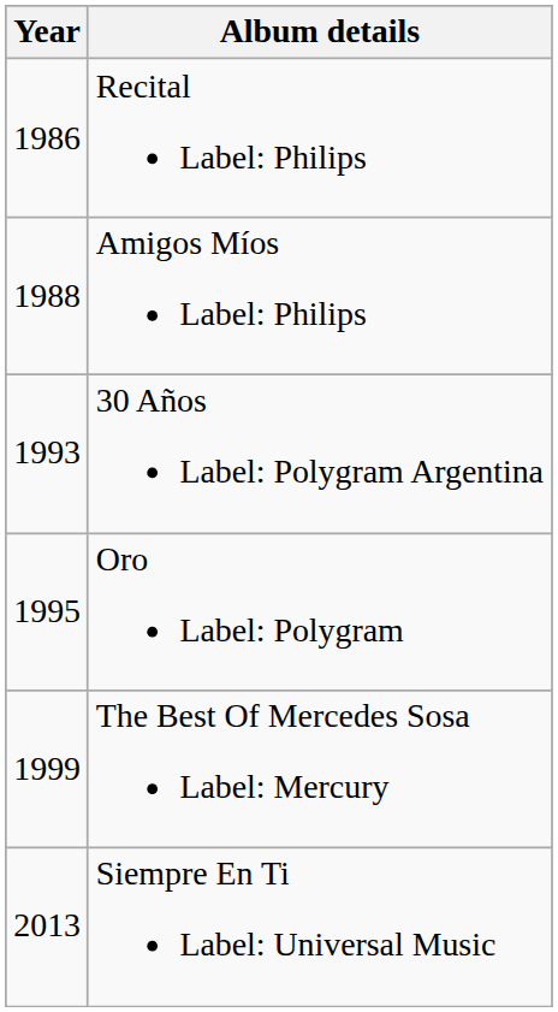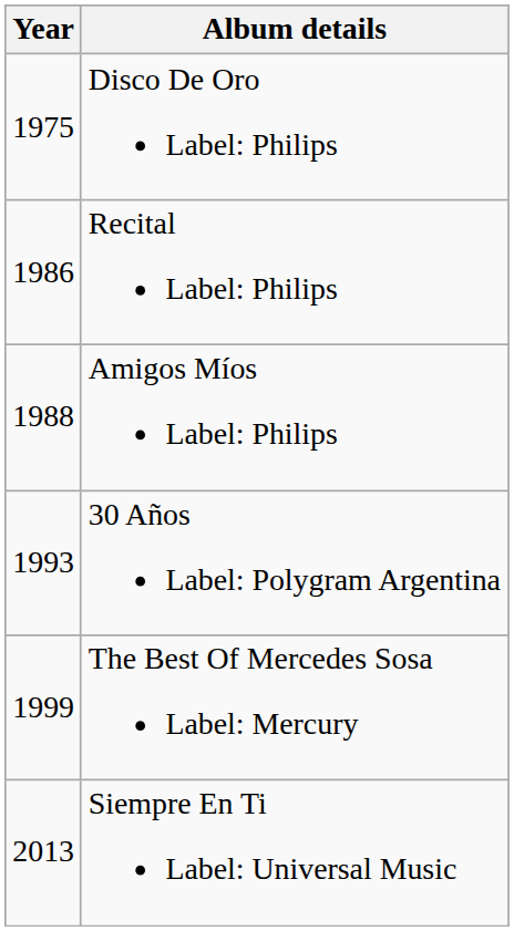+ row: 1975 | Disco De Oro Label: Philips
- row: 1995 | Oro Label: Polygram
